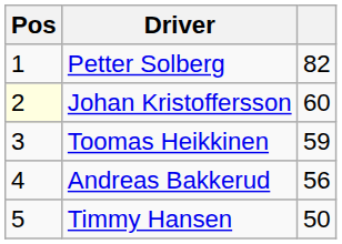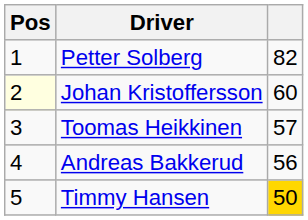Toomas Heikkinen | column 3: 59 -> 57
Timmy Hansen | column 3: no background -> gold background
